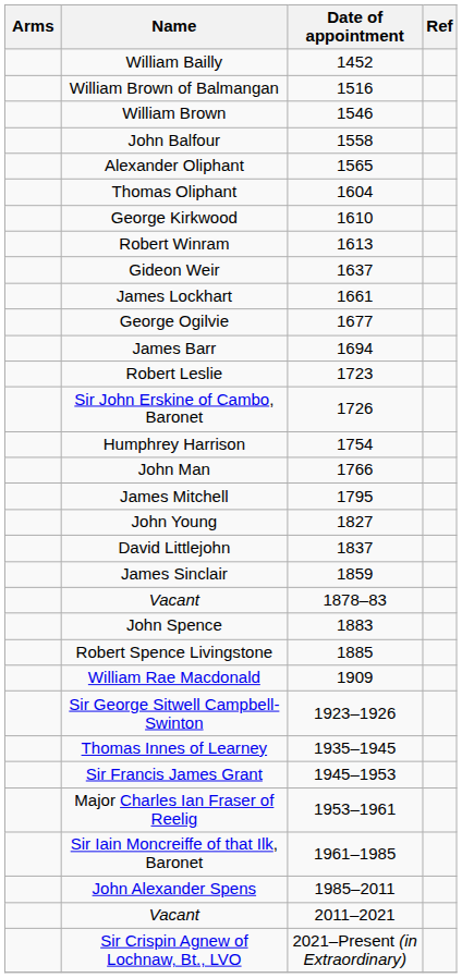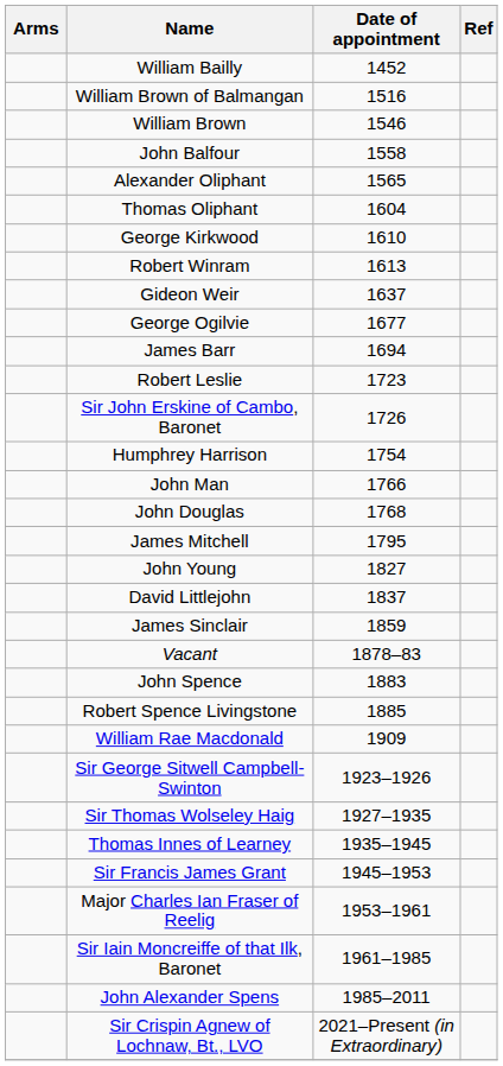- row: James Lockhart | 1661
+ row: John Douglas | 1768
+ row: Sir Thomas Wolseley Haig | 1927–1935
- row: Vacant | 2011–2021
